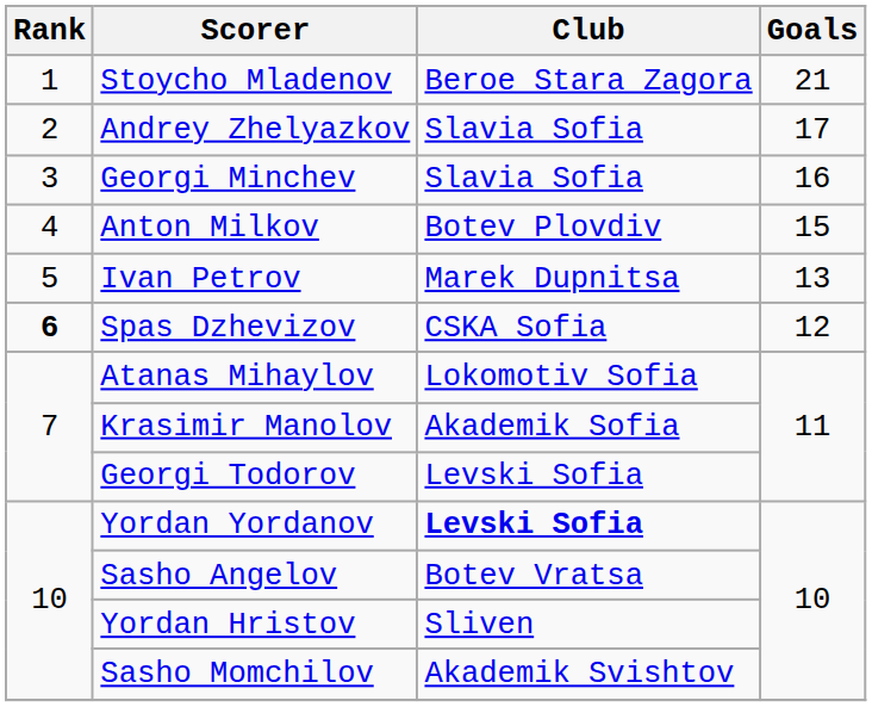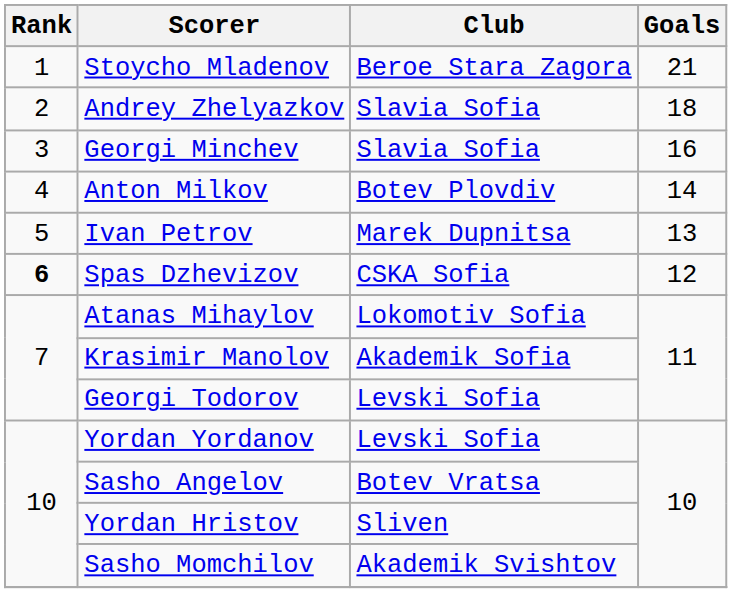Andrey Zhelyazkov | Goals: 17 -> 18
Anton Milkov | Goals: 15 -> 14
Yordan Yordanov | Club: bold -> normal
